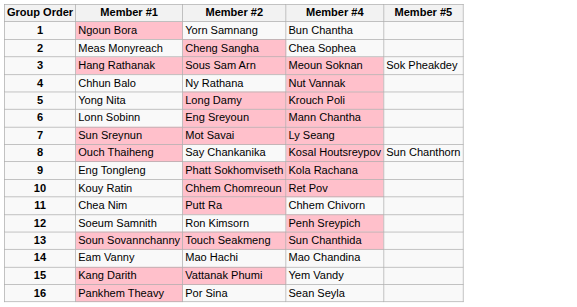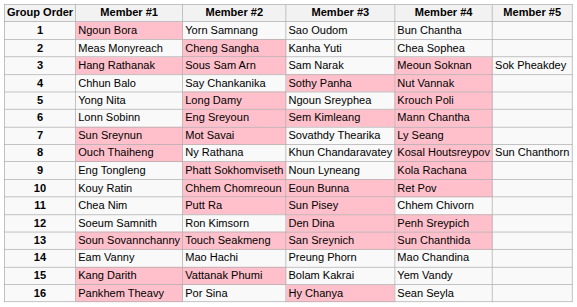+ column: Member #3 | Sao Oudom | Kanha Yuti | Sam Narak | Sothy Panha | Ngoun Sreyphea | Sem Kimleang | Sovathdy Thearika | Khun Chandaravatey | Noun Lyneang | Eoun Bunna | Sun Pisey | Den Dina | San Sreynich | Preung Phorn | Bolam Kakrai | Hy Chanya
Chhun Balo | Member #2: Ny Rathana -> Say Chankanika
Ouch Thaiheng | Member #2: Say Chankanika -> Ny Rathana
